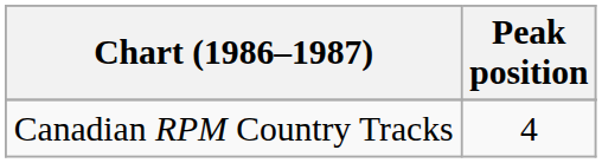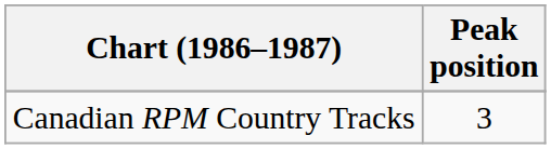Canadian RPM Country Tracks | Peak position: 4 -> 3
